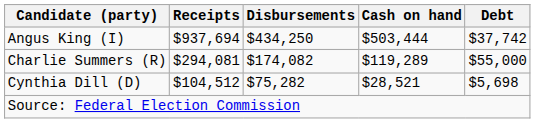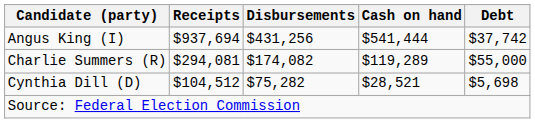Angus King (I) | Disbursements: $434,250 -> $431,256
Angus King (I) | Cash on hand: $503,444 -> $541,444
